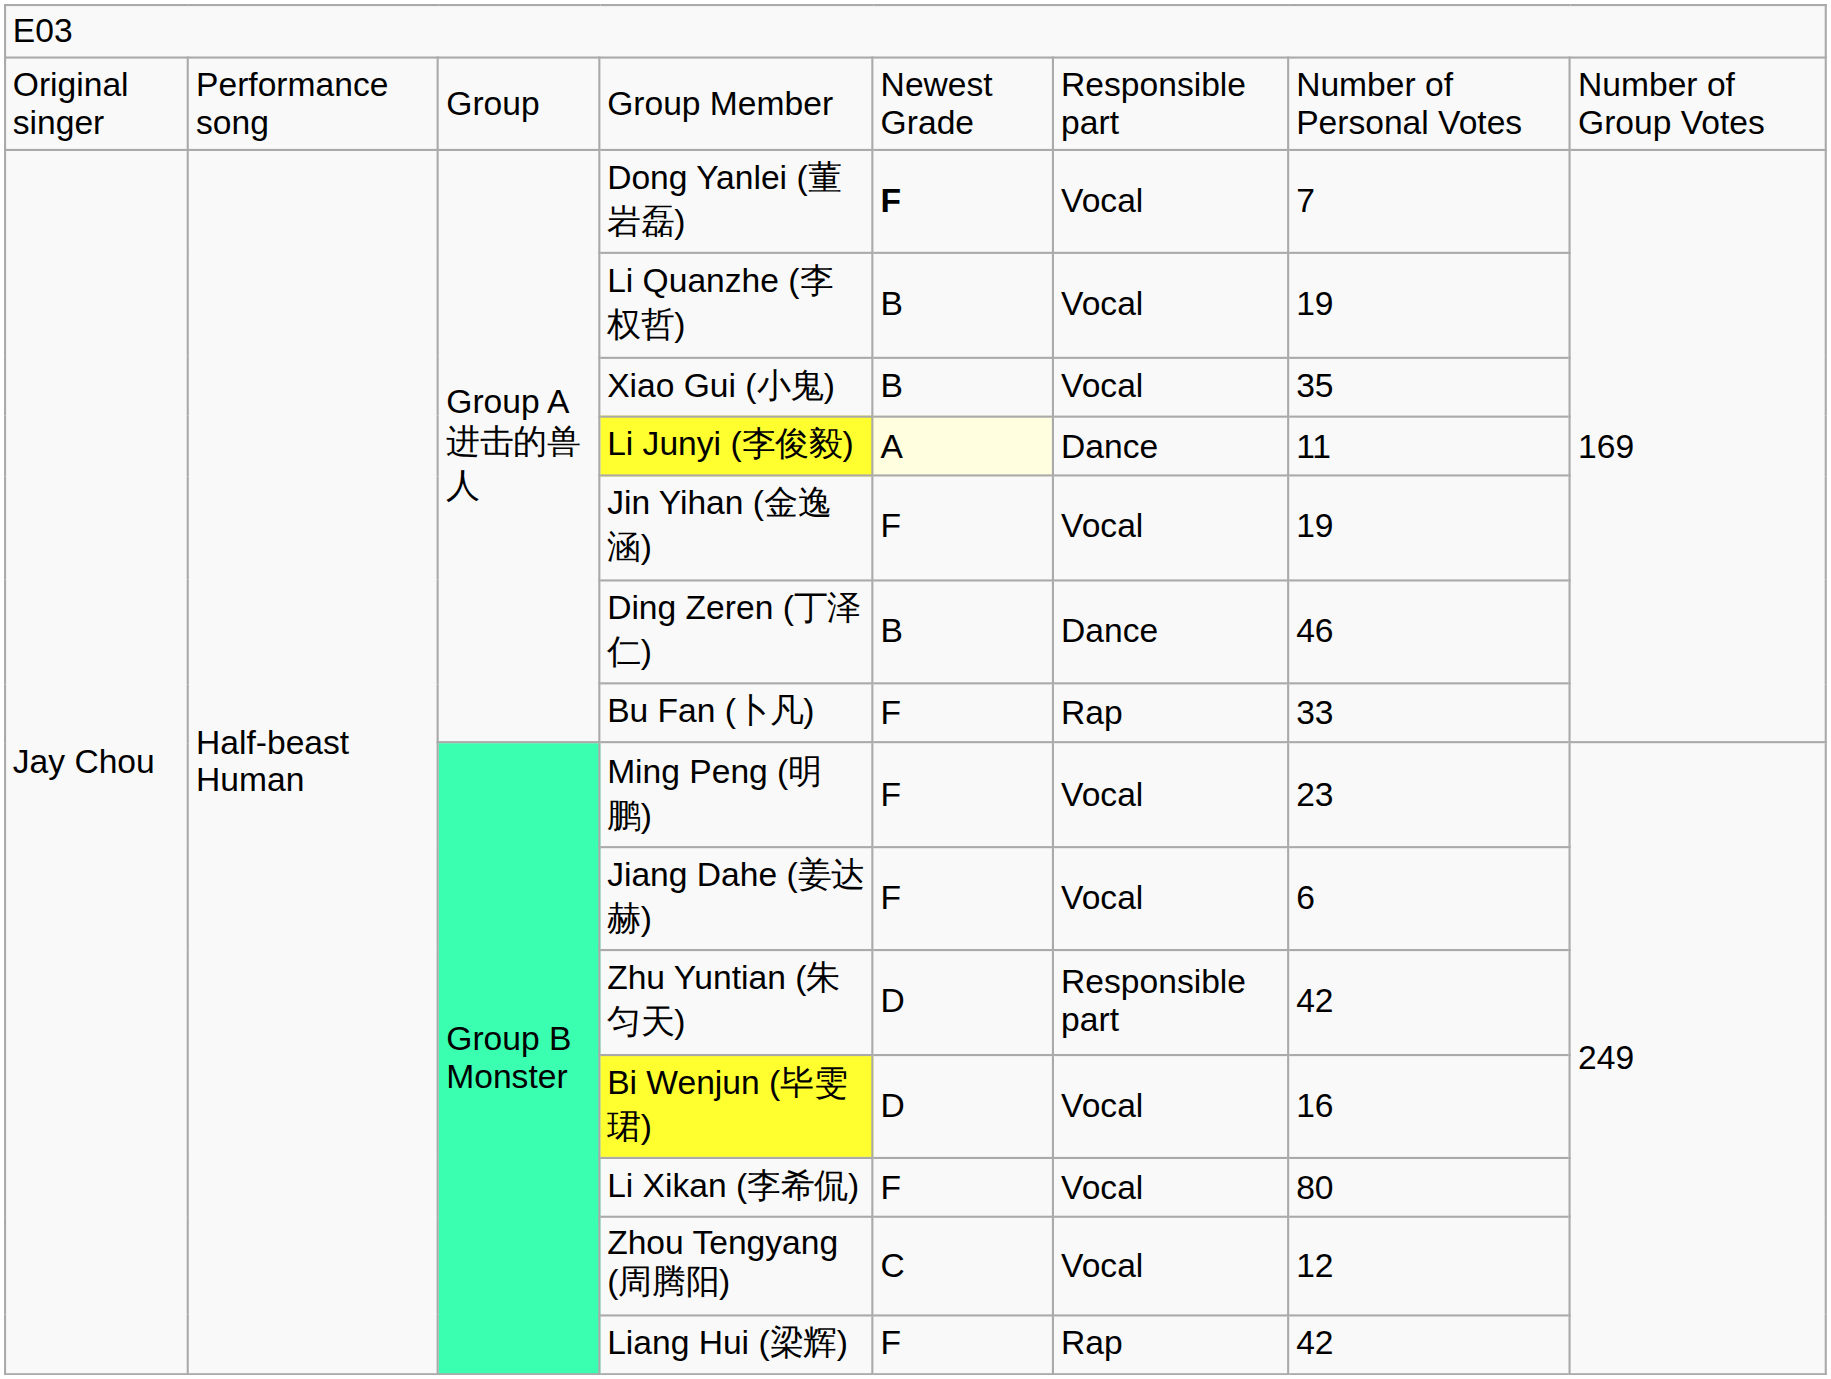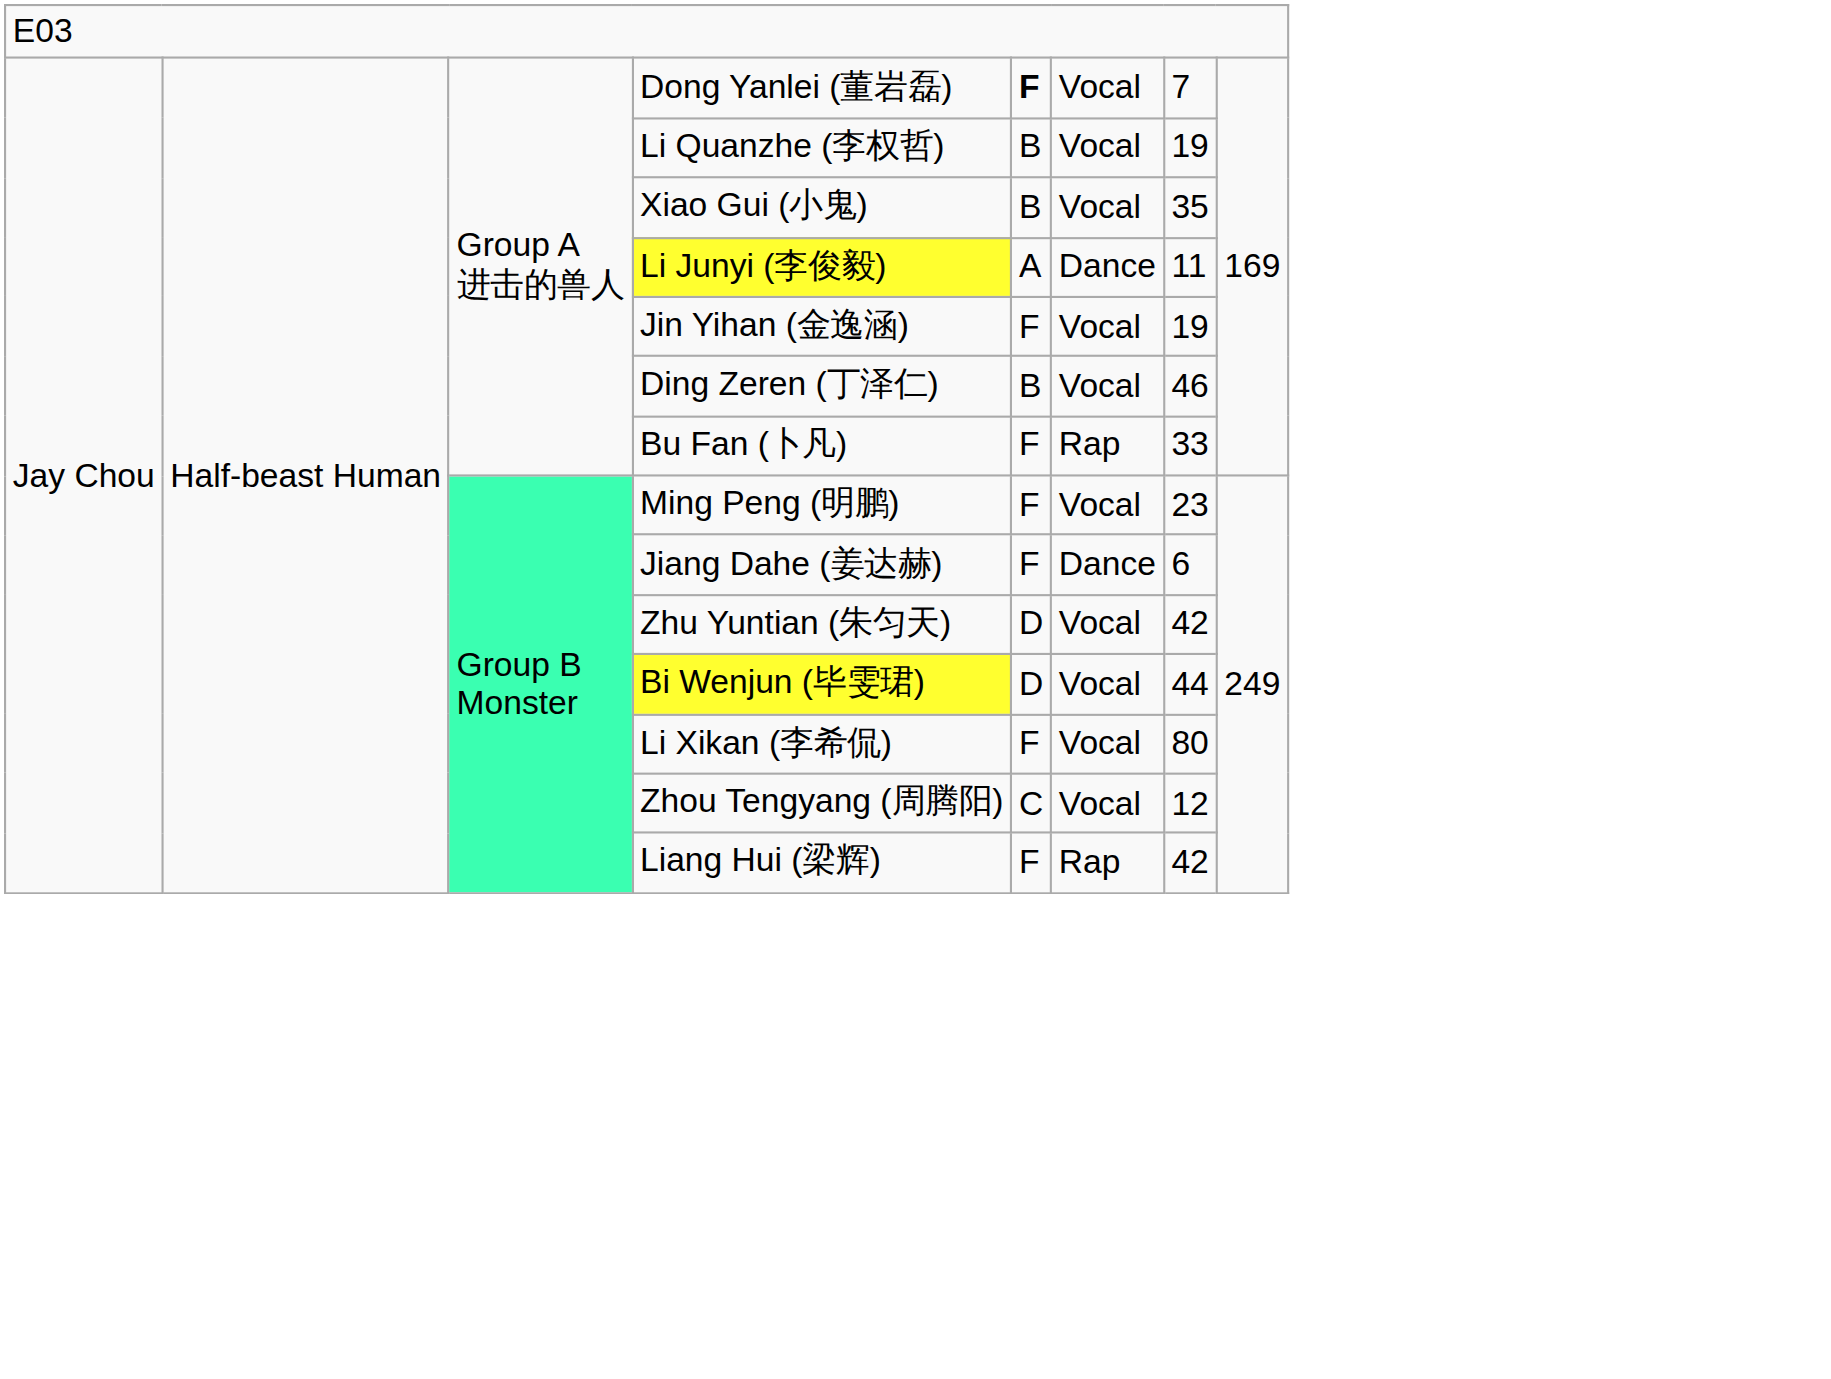- row: Original singer | Performance song | Group | Group Member | Newest Grade | Responsible part | Number of Personal Votes | Number of Group Votes
Li Junyi (李俊毅) | column 5: lightyellow background -> no background
Ding Zeren (丁泽仁) | column 6: Dance -> Vocal
Jiang Dahe (姜达赫) | column 6: Vocal -> Dance
Zhu Yuntian (朱匀天) | column 6: Responsible part -> Vocal
Bi Wenjun (毕雯珺) | column 7: 16 -> 44
